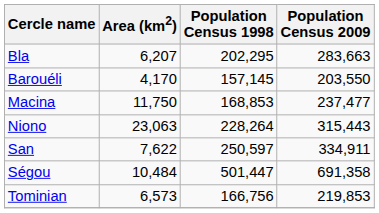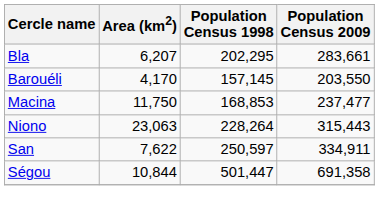Bla | Population Census 2009: 283,663 -> 283,661
Ségou | Area (km2): 10,484 -> 10,844
- row: Tominian | 6,573 | 166,756 | 219,853
